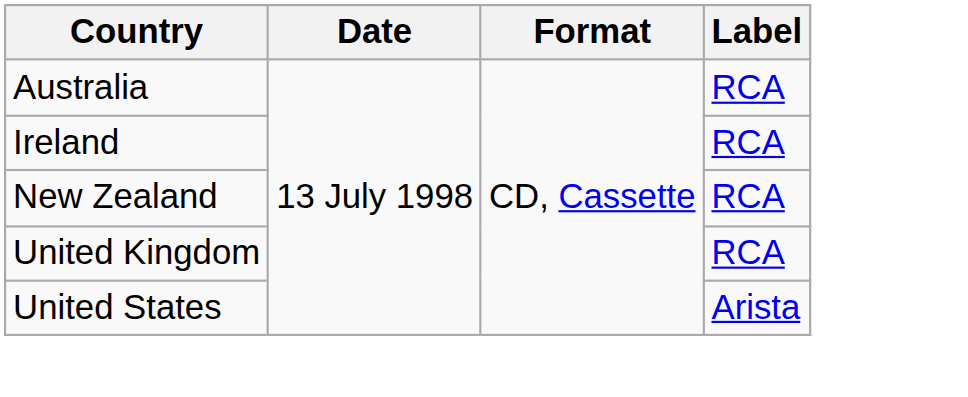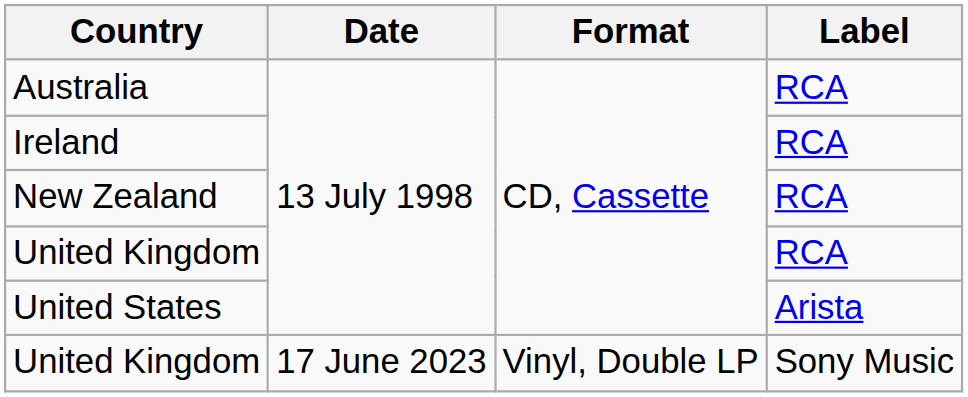+ row: United Kingdom | 17 June 2023 | Vinyl, Double LP | Sony Music
